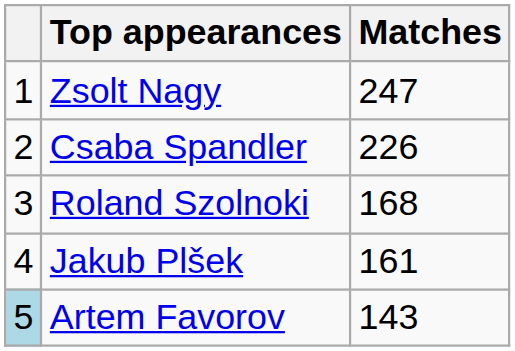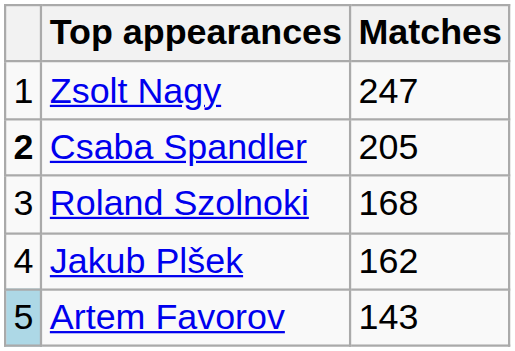Csaba Spandler | column 1: normal -> bold
Csaba Spandler | Matches: 226 -> 205
Jakub Plšek | Matches: 161 -> 162
